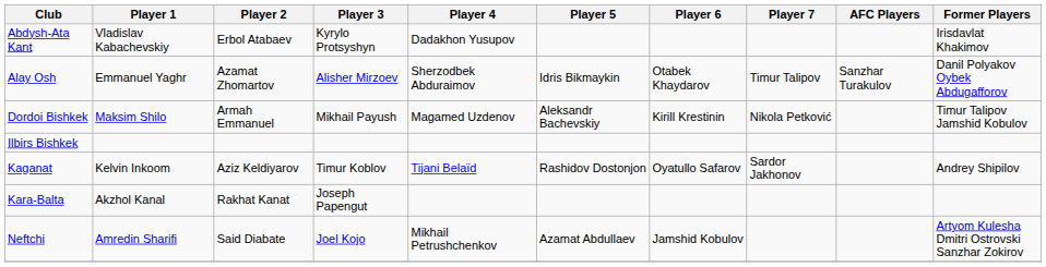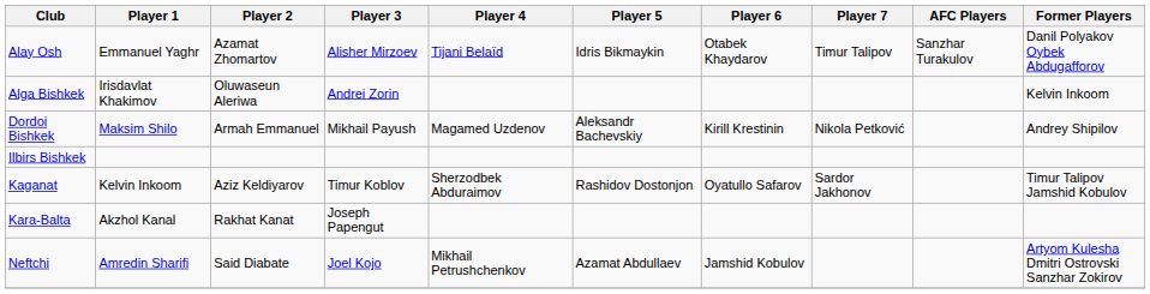- row: Abdysh-Ata Kant | Vladislav Kabachevskiy | Erbol Atabaev | Kyrylo Protsyshyn | Dadakhon Yusupov | Irisdavlat Khakimov
Alay Osh | Player 4: Sherzodbek Abduraimov -> Tijani Belaïd
+ row: Alga Bishkek | Irisdavlat Khakimov | Oluwaseun Aleriwa | Andrei Zorin | Kelvin Inkoom
Dordoi Bishkek | Former Players: Timur Talipov Jamshid Kobulov -> Andrey Shipilov
Kaganat | Player 4: Tijani Belaïd -> Sherzodbek Abduraimov
Kaganat | Former Players: Andrey Shipilov -> Timur Talipov Jamshid Kobulov
